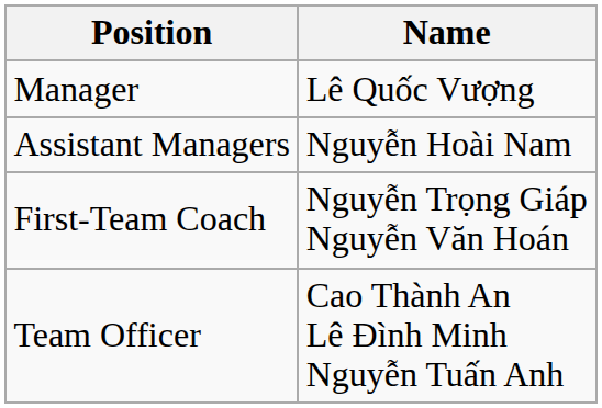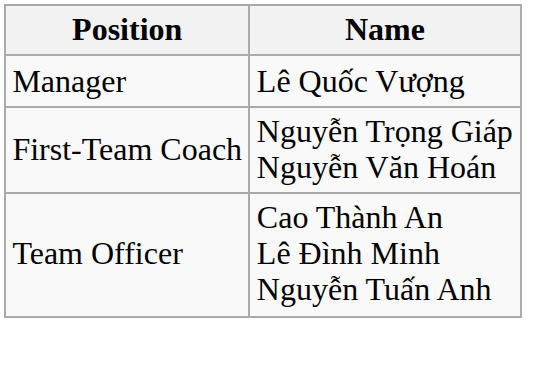- row: Assistant Managers | Nguyễn Hoài Nam
